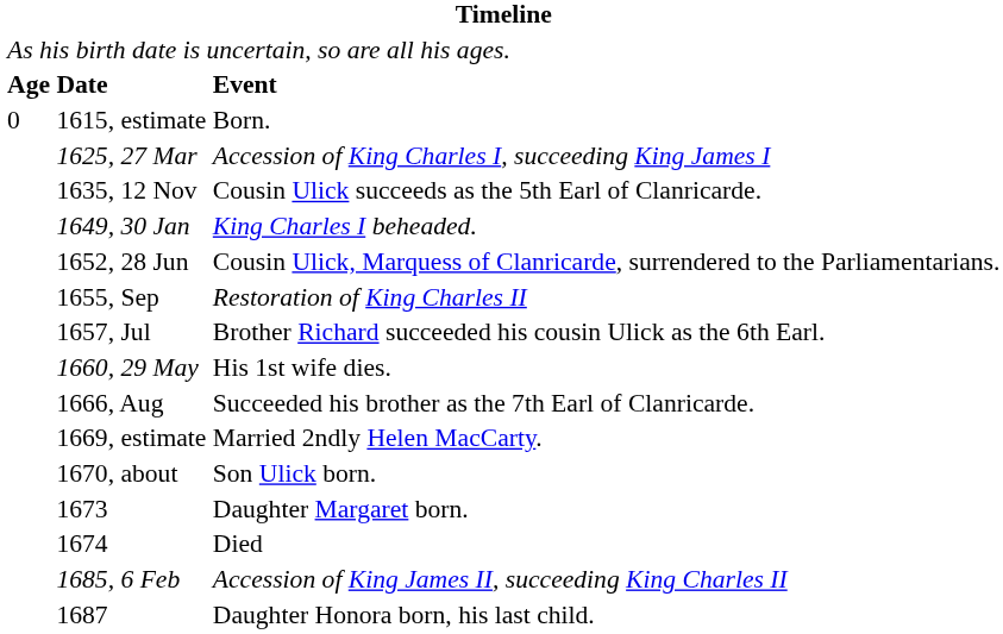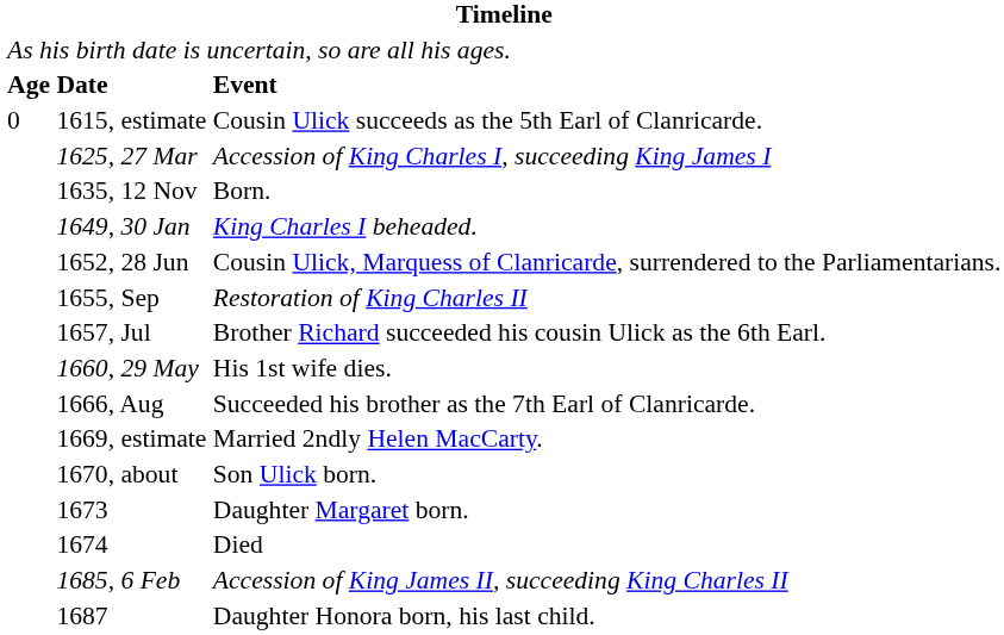1615, estimate | column 3: Born. -> Cousin Ulick succeeds as the 5th Earl of Clanricarde.
1635, 12 Nov | column 3: Cousin Ulick succeeds as the 5th Earl of Clanricarde. -> Born.
